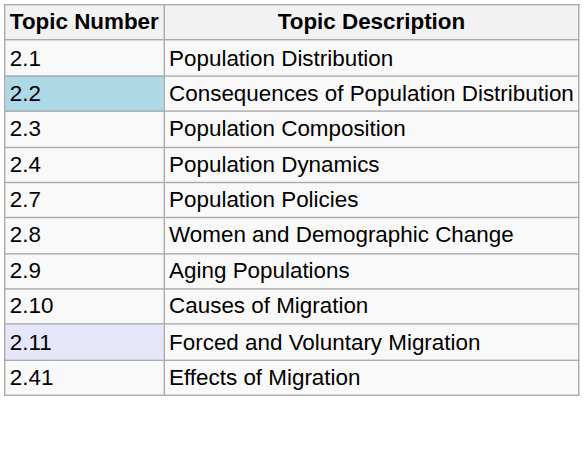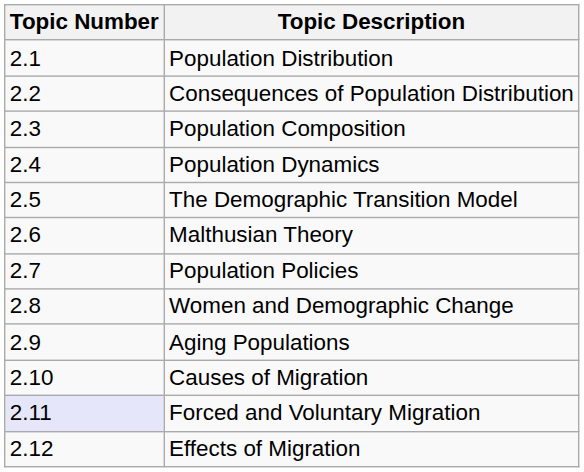Consequences of Population Distribution | Topic Number: lightblue background -> no background
+ row: 2.5 | The Demographic Transition Model
+ row: 2.6 | Malthusian Theory
Effects of Migration | Topic Number: 2.41 -> 2.12
